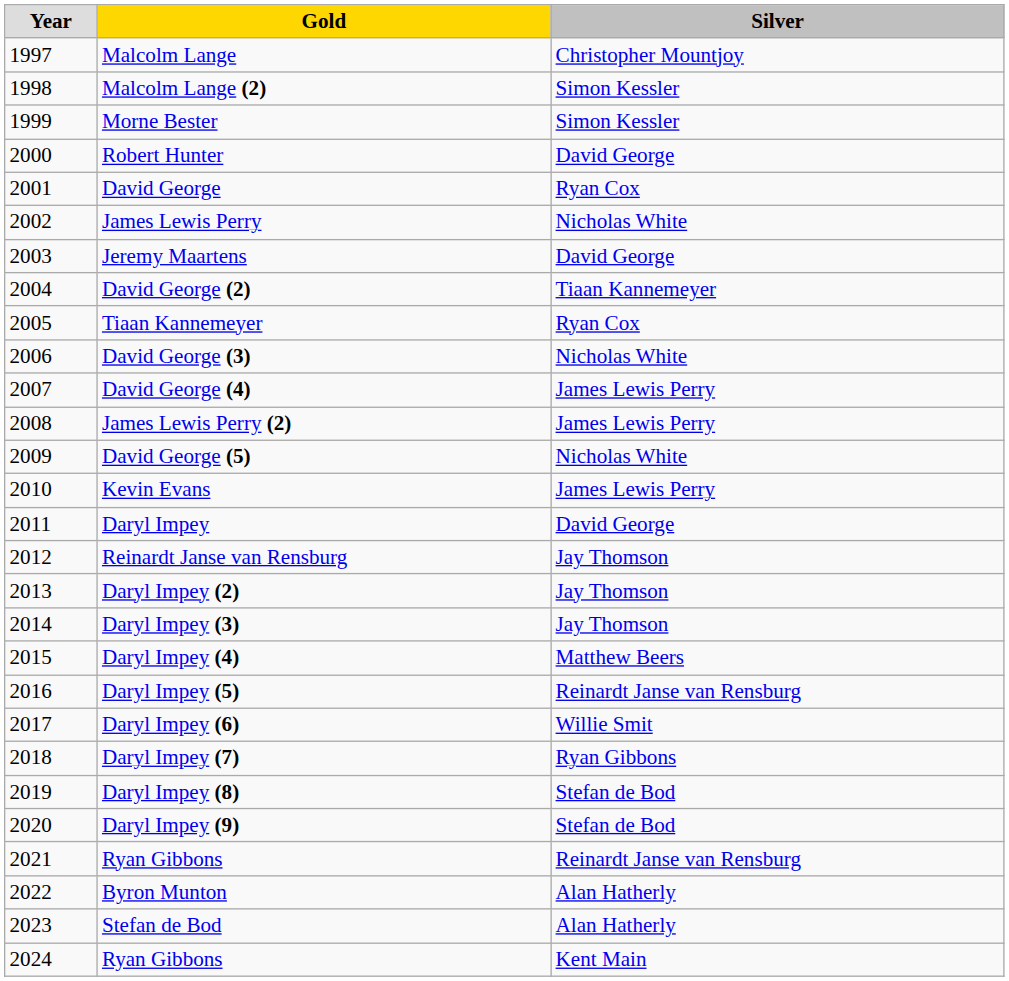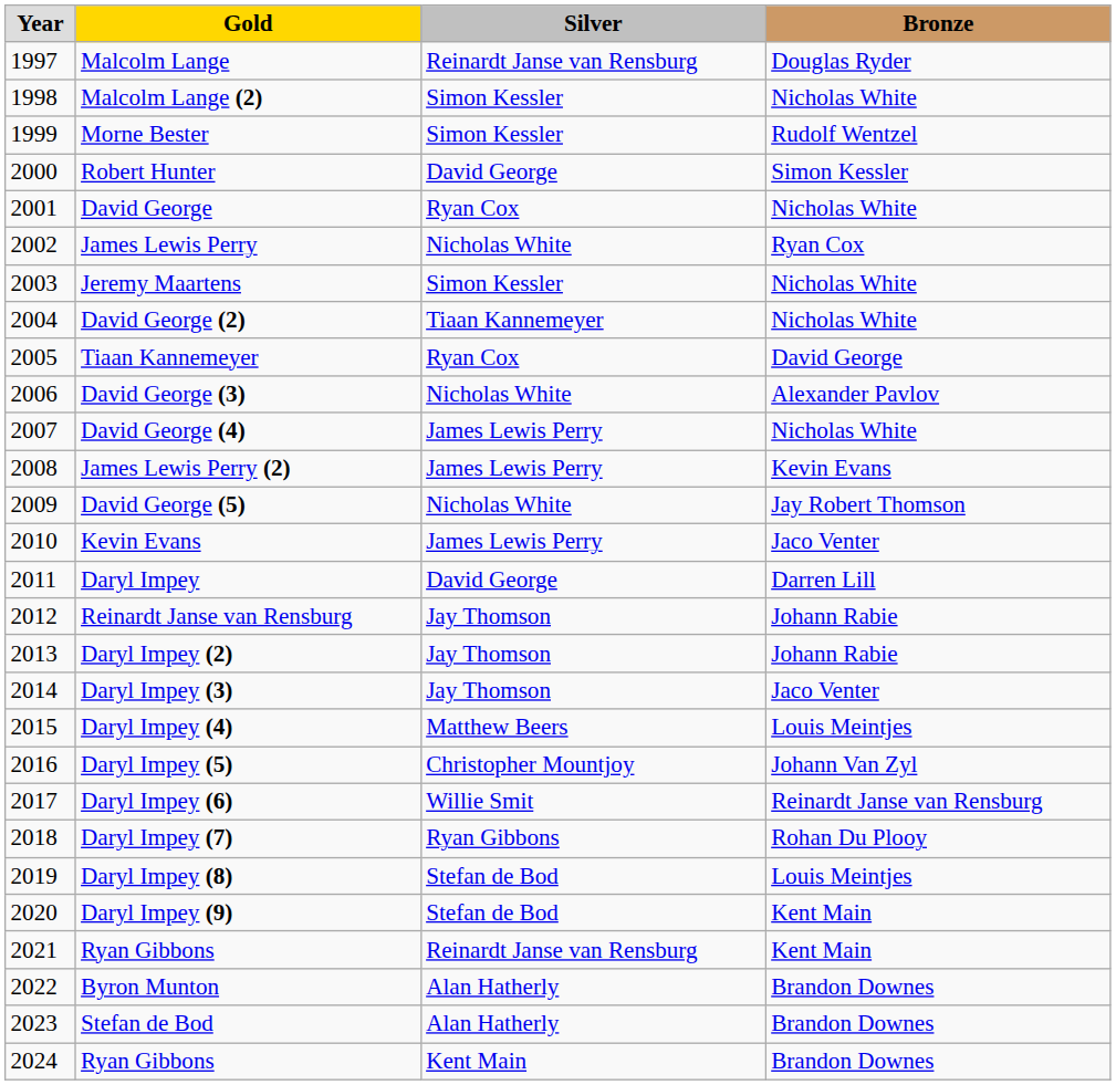+ column: Bronze | Douglas Ryder | Nicholas White | Rudolf Wentzel | Simon Kessler | Nicholas White | Ryan Cox | Nicholas White | Nicholas White | David George | Alexander Pavlov | Nicholas White | Kevin Evans | Jay Robert Thomson | Jaco Venter | Darren Lill | Johann Rabie | Johann Rabie | Jaco Venter | Louis Meintjes | Johann Van Zyl | Reinardt Janse van Rensburg | Rohan Du Plooy | Louis Meintjes | Kent Main | Kent Main | Brandon Downes | Brandon Downes | Brandon Downes
Malcolm Lange | Silver: Christopher Mountjoy -> Reinardt Janse van Rensburg
Jeremy Maartens | Silver: David George -> Simon Kessler
Daryl Impey (5) | Silver: Reinardt Janse van Rensburg -> Christopher Mountjoy
